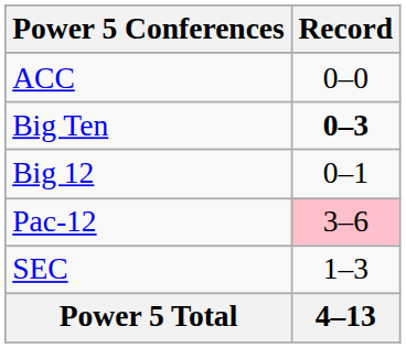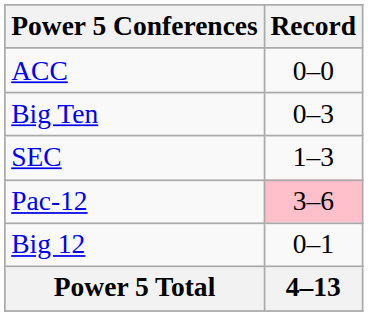Big Ten | Record: bold -> normal
rows swapped: Big 12 <-> SEC
